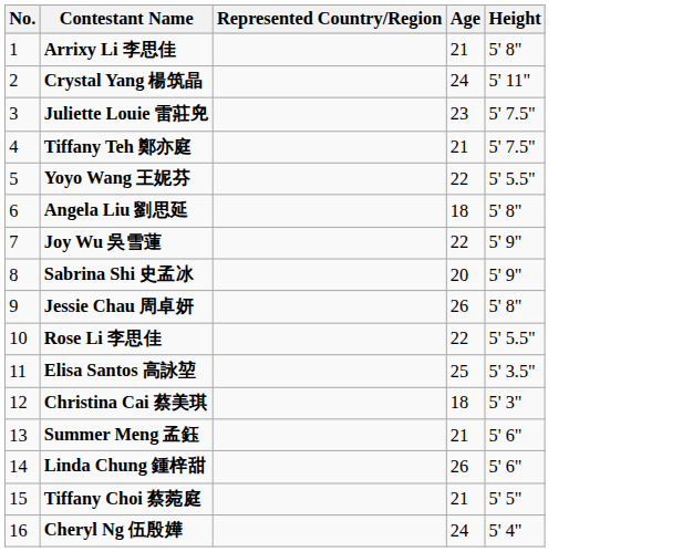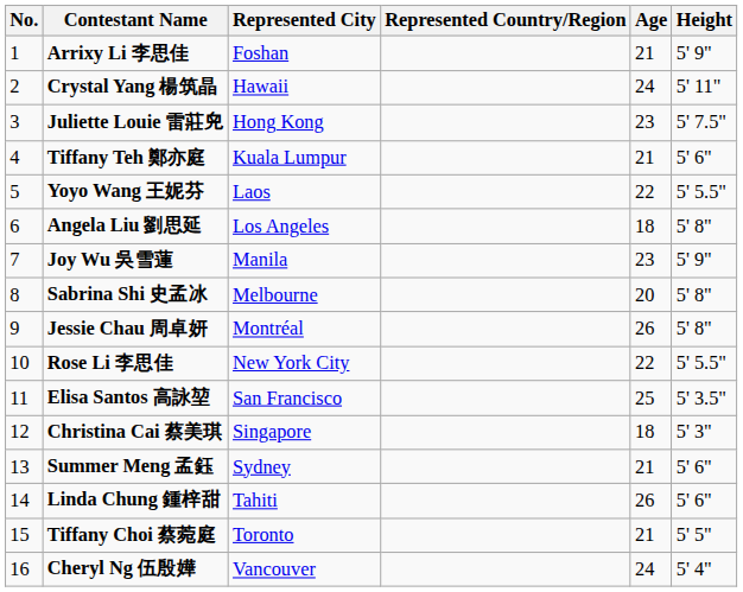+ column: Represented City | Foshan | Hawaii | Hong Kong | Kuala Lumpur | Laos | Los Angeles | Manila | Melbourne | Montréal | New York City | San Francisco | Singapore | Sydney | Tahiti | Toronto | Vancouver
Arrixy Li 李思佳 | Height: 5' 8" -> 5' 9"
Tiffany Teh 鄭亦庭 | Height: 5' 7.5" -> 5' 6"
Joy Wu 吳雪蓮 | Age: 22 -> 23
Sabrina Shi 史孟冰 | Height: 5' 9" -> 5' 8"
